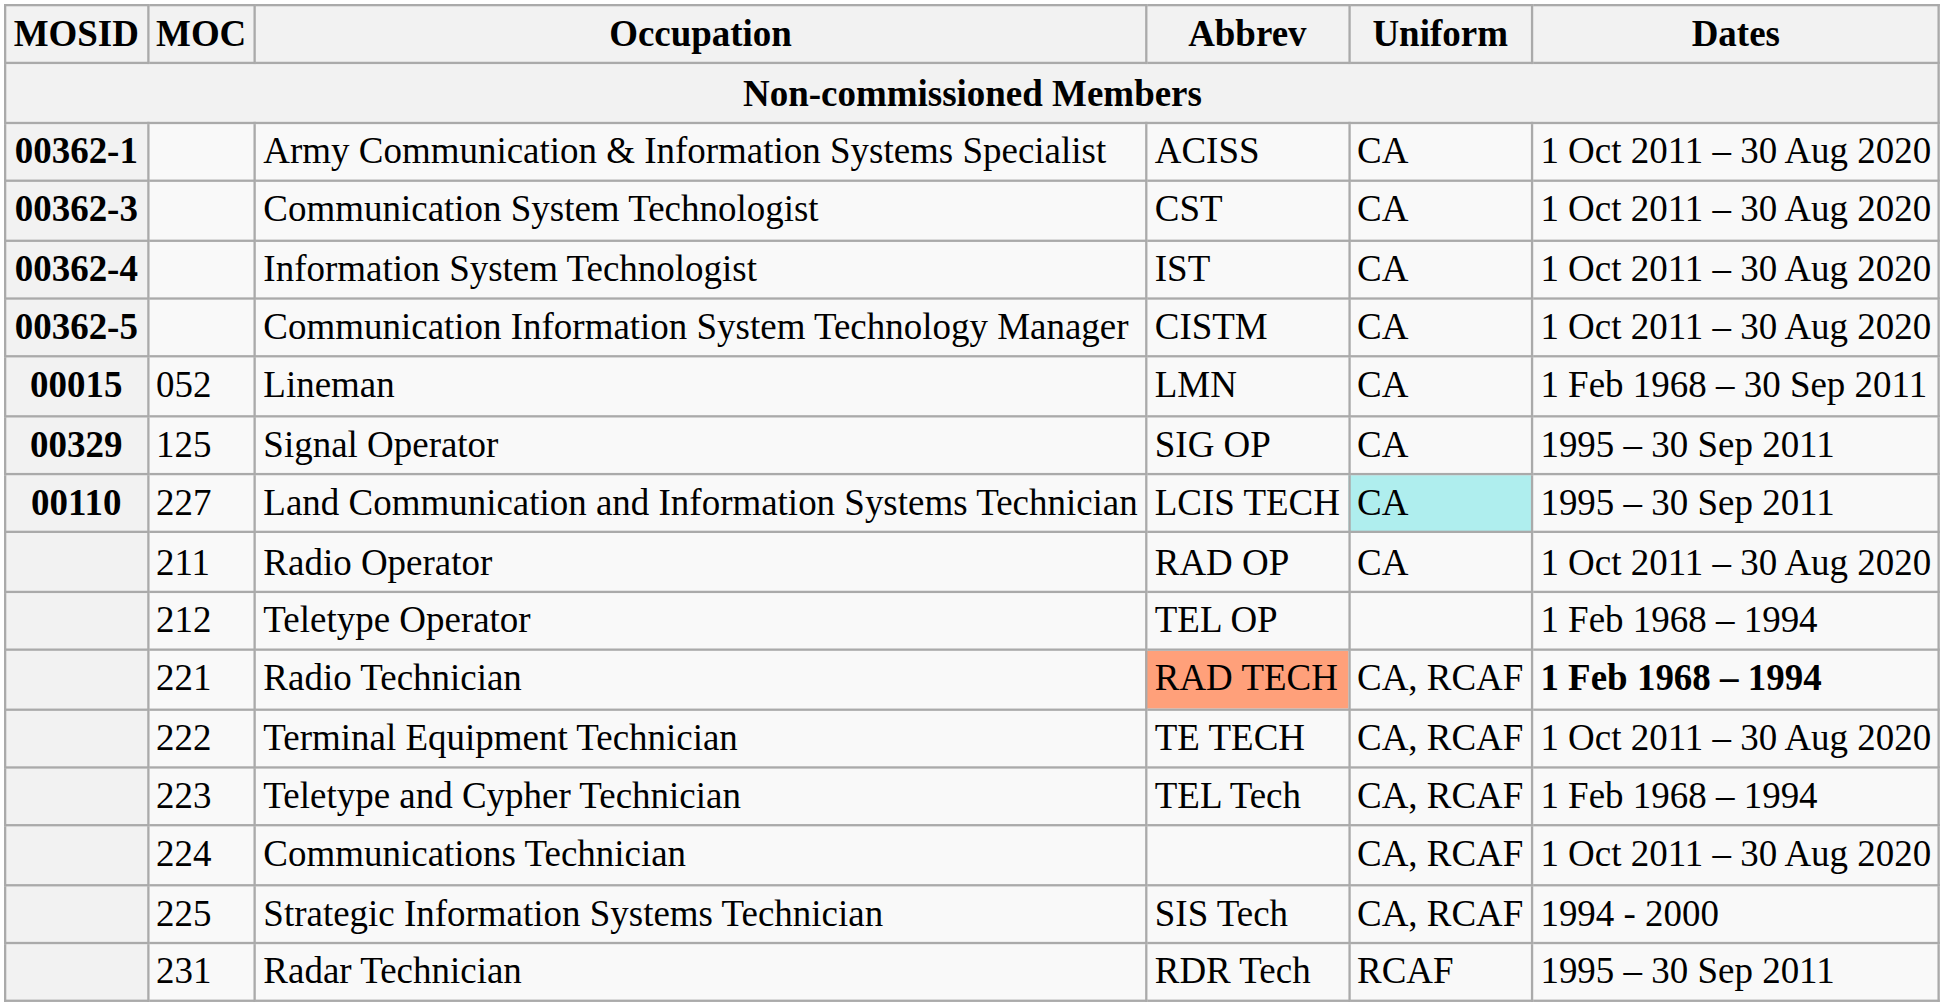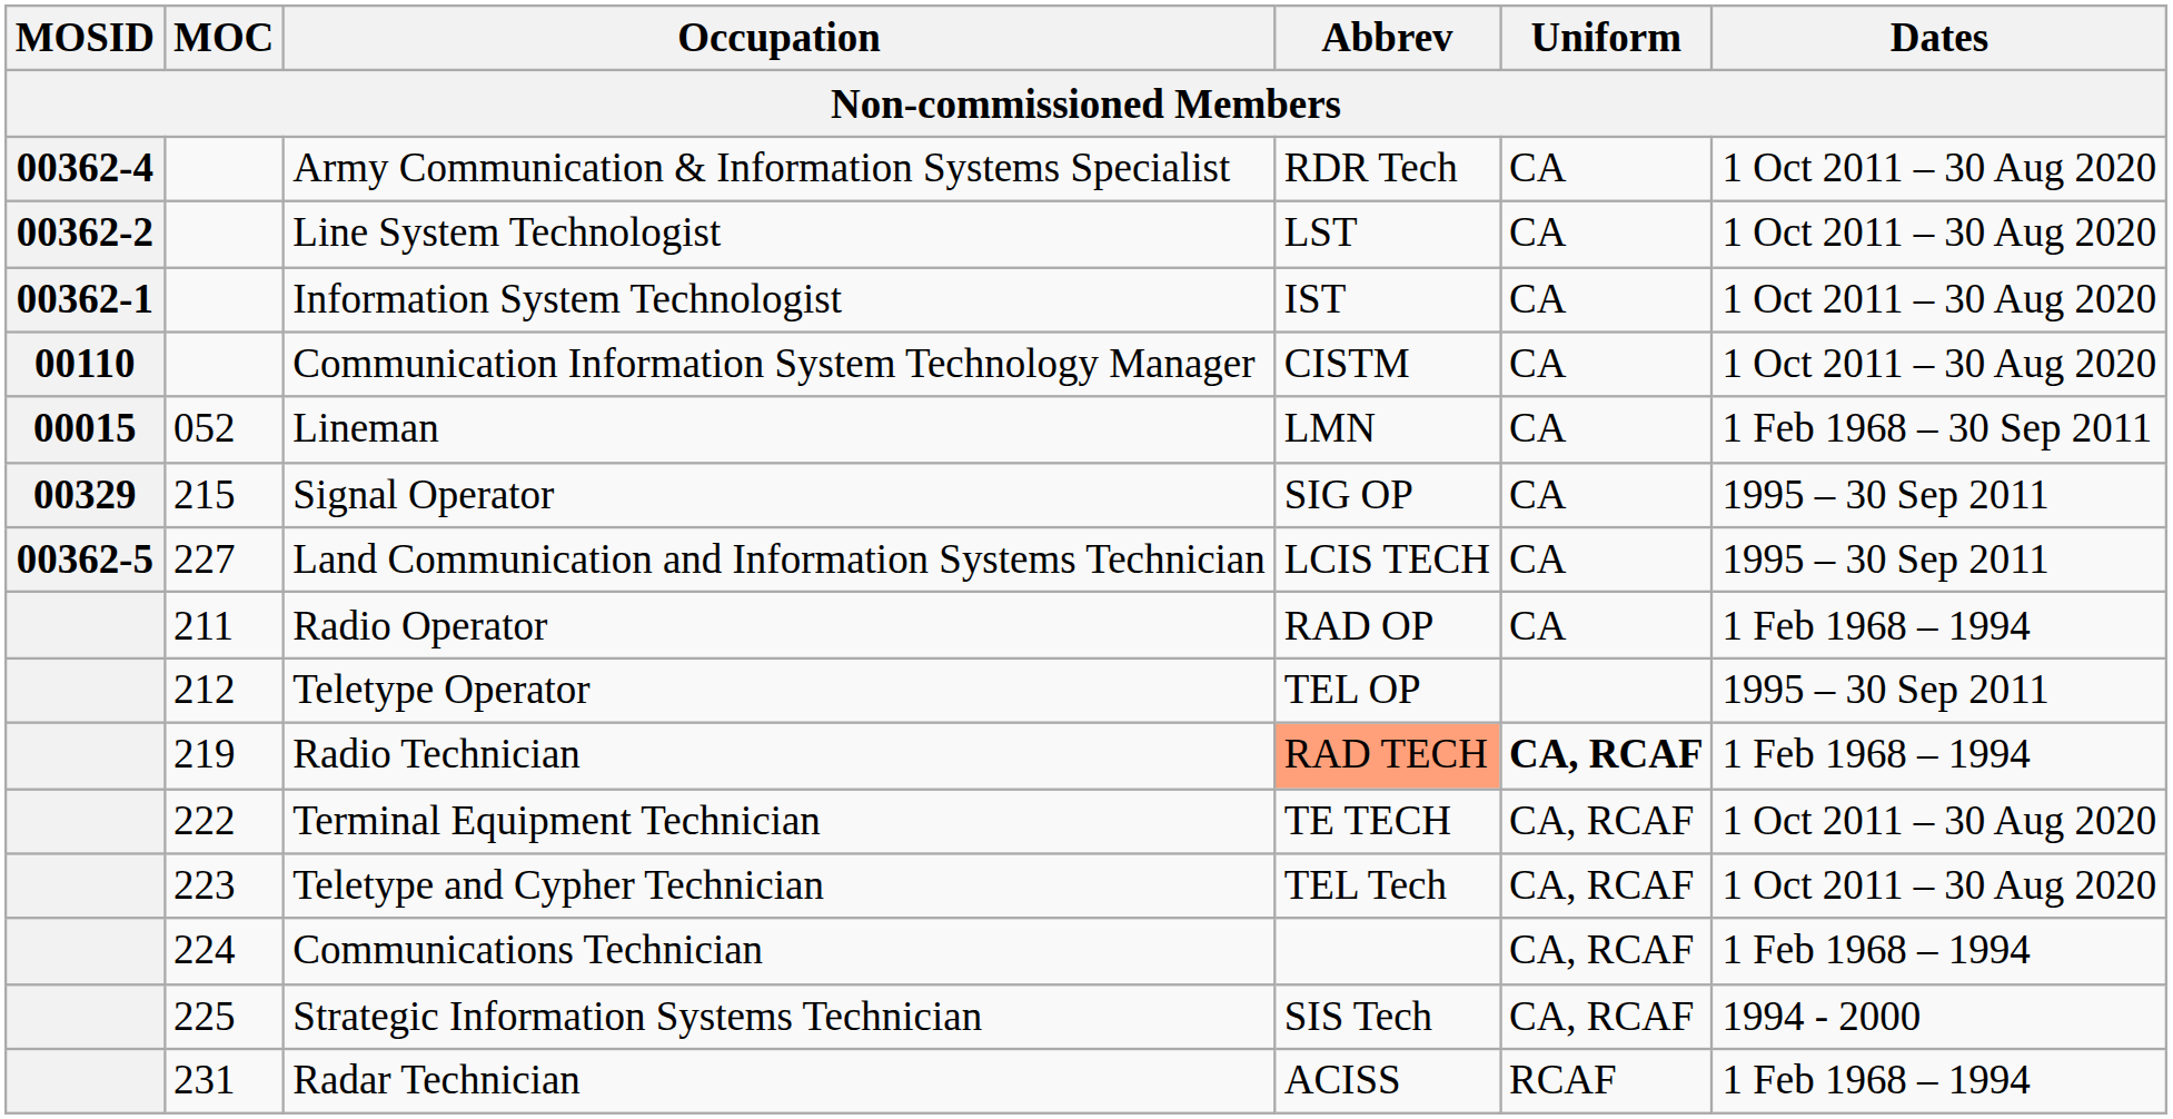Army Communication & Information Systems Specialist | MOSID: 00362-1 -> 00362-4
Army Communication & Information Systems Specialist | Abbrev: ACISS -> RDR Tech
+ row: 00362-2 | Line System Technologist | LST | CA | 1 Oct 2011 – 30 Aug 2020
- row: 00362-3 | Communication System Technologist | CST | CA | 1 Oct 2011 – 30 Aug 2020
Information System Technologist | MOSID: 00362-4 -> 00362-1
Communication Information System Technology Manager | MOSID: 00362-5 -> 00110
Signal Operator | MOC: 125 -> 215
Land Communication and Information Systems Technician | MOSID: 00110 -> 00362-5
Land Communication and Information Systems Technician | Uniform: paleturquoise background -> no background
Radio Operator | Dates: 1 Oct 2011 – 30 Aug 2020 -> 1 Feb 1968 – 1994
Teletype Operator | Dates: 1 Feb 1968 – 1994 -> 1995 – 30 Sep 2011
Radio Technician | MOC: 221 -> 219
Radio Technician | Uniform: normal -> bold
Radio Technician | Dates: bold -> normal
Teletype and Cypher Technician | Dates: 1 Feb 1968 – 1994 -> 1 Oct 2011 – 30 Aug 2020
Communications Technician | Dates: 1 Oct 2011 – 30 Aug 2020 -> 1 Feb 1968 – 1994
Radar Technician | Abbrev: RDR Tech -> ACISS
Radar Technician | Dates: 1995 – 30 Sep 2011 -> 1 Feb 1968 – 1994
